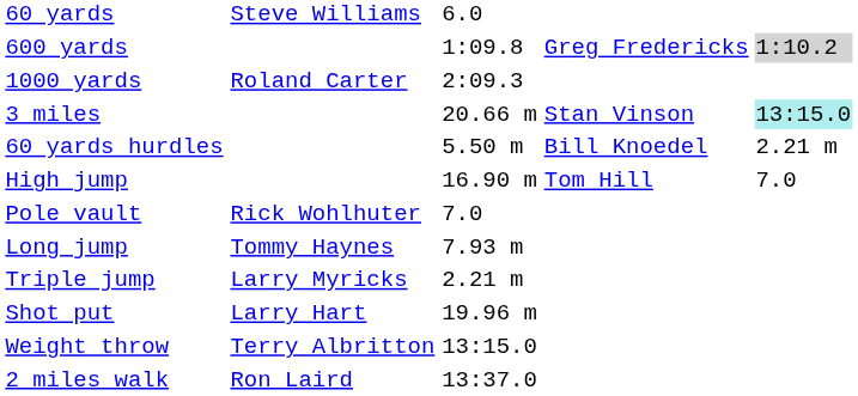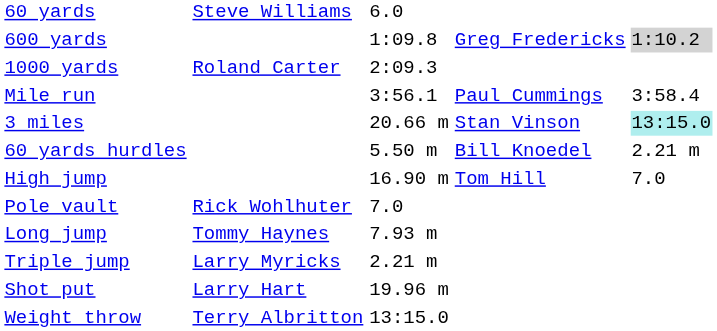+ row: Mile run | 3:56.1 | Paul Cummings | 3:58.4
- row: 2 miles walk | Ron Laird | 13:37.0
